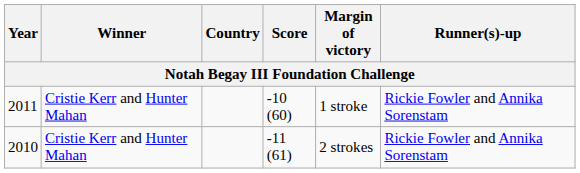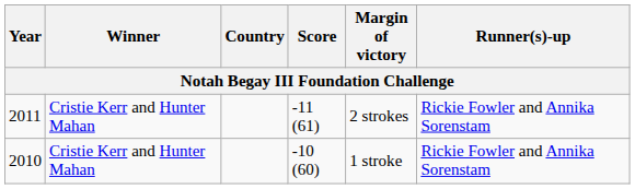2011 | Score: -10 (60) -> -11 (61)
2011 | Margin of victory: 1 stroke -> 2 strokes
2010 | Score: -11 (61) -> -10 (60)
2010 | Margin of victory: 2 strokes -> 1 stroke
